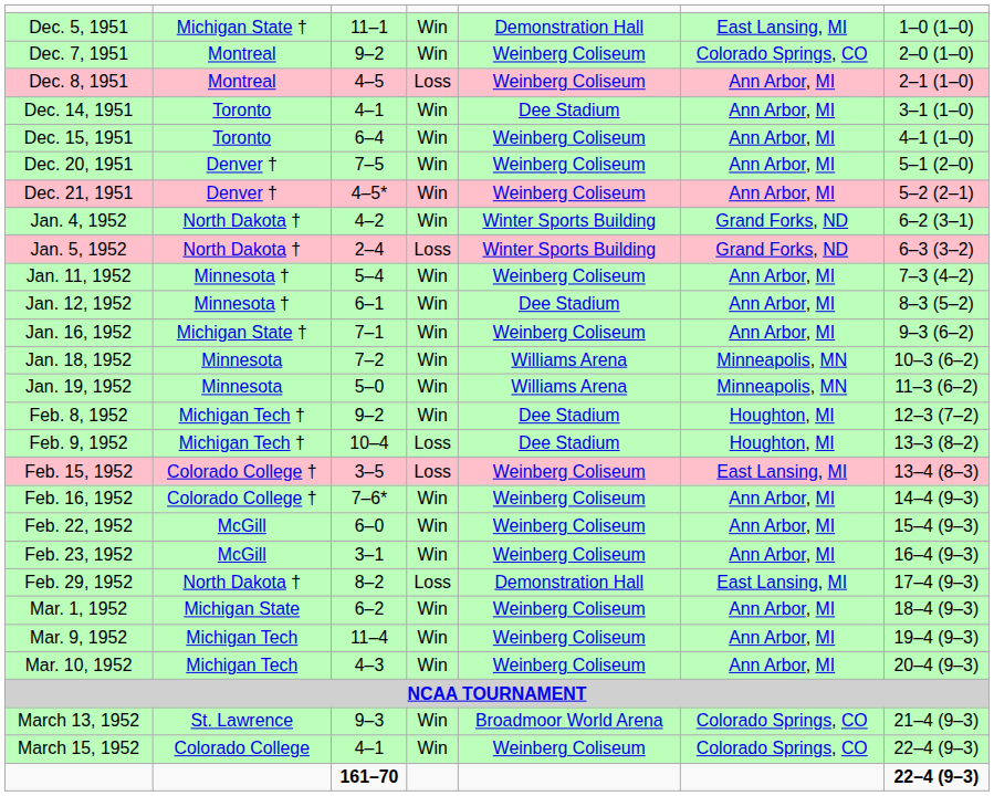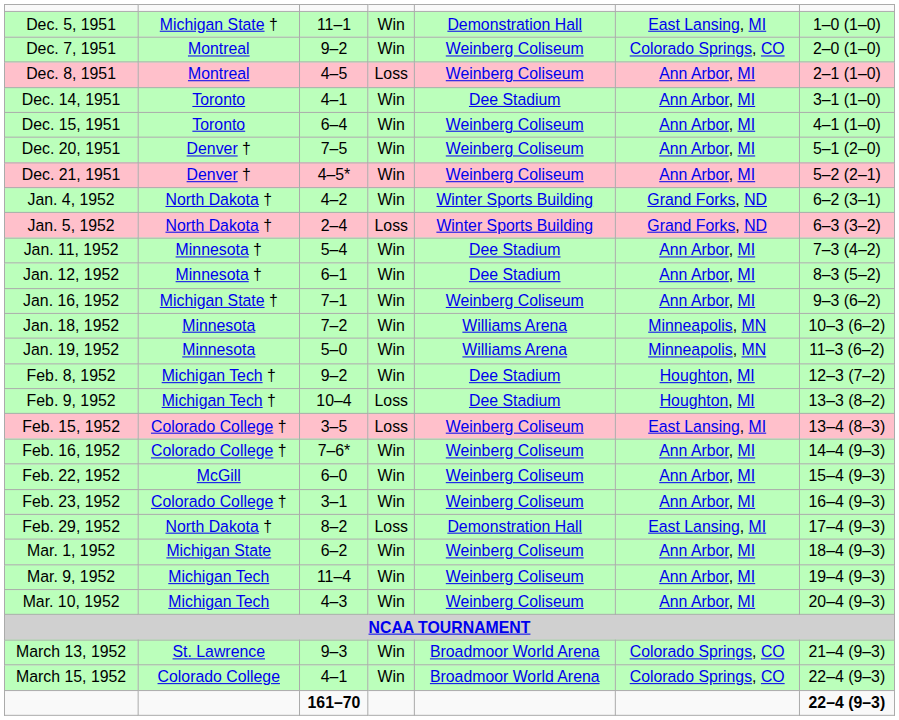Jan. 11, 1952 | column 5: Weinberg Coliseum -> Dee Stadium
Feb. 23, 1952 | column 2: McGill -> Colorado College †
March 15, 1952 | column 5: Weinberg Coliseum -> Broadmoor World Arena
